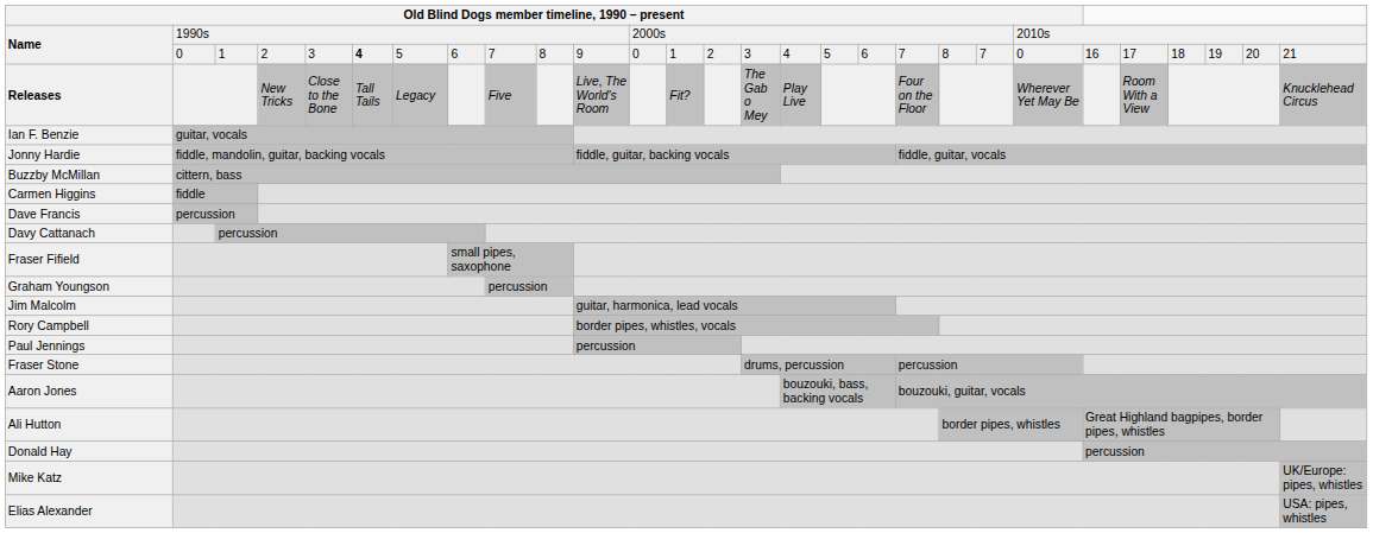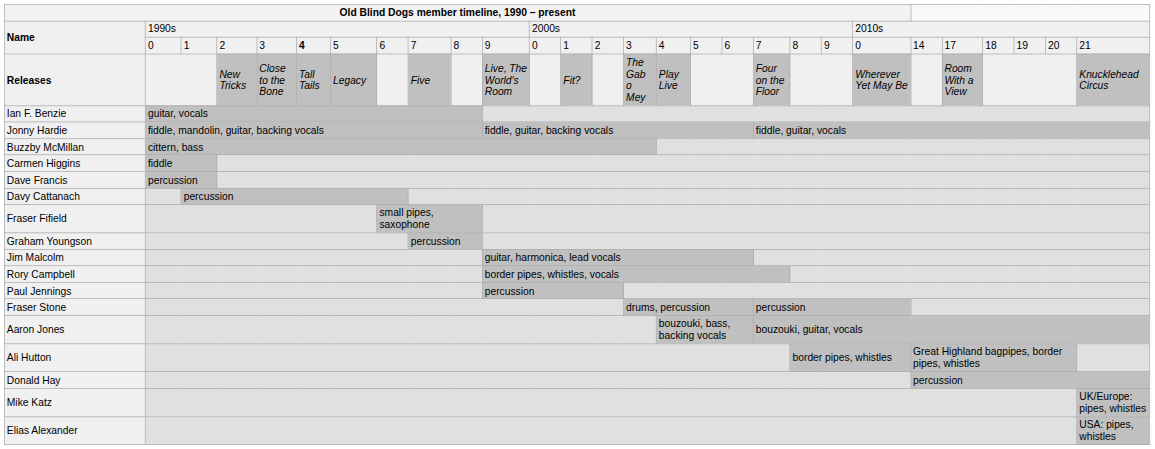Name / 0 | column 21: 7 -> 9
Name / 0 | column 23: 16 -> 14
